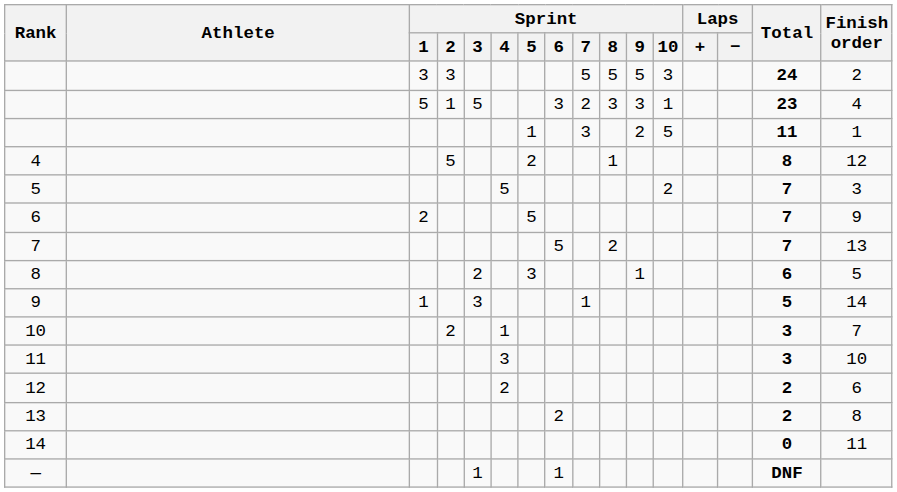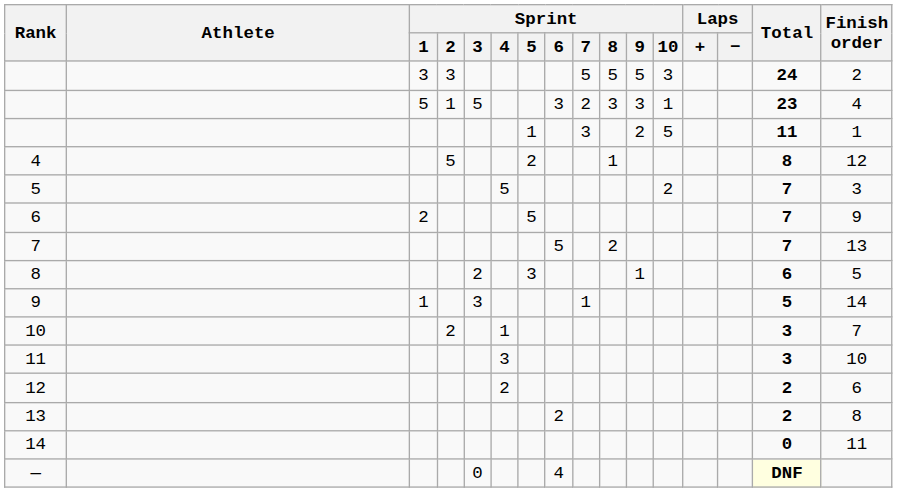— | Sprint / 3: 1 -> 0
— | Sprint / 6: 1 -> 4
— | Total: no background -> lightyellow background
